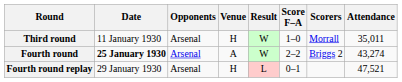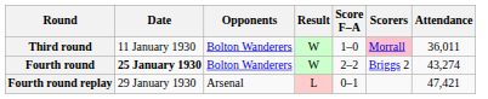- column: Venue | H | A | H
Third round | Opponents: Arsenal -> Bolton Wanderers
Third round | Scorers: no background -> pink background
Third round | Attendance: 35,011 -> 36,011
Fourth round | Opponents: Arsenal -> Bolton Wanderers
Fourth round replay | Attendance: 47,521 -> 47,421
